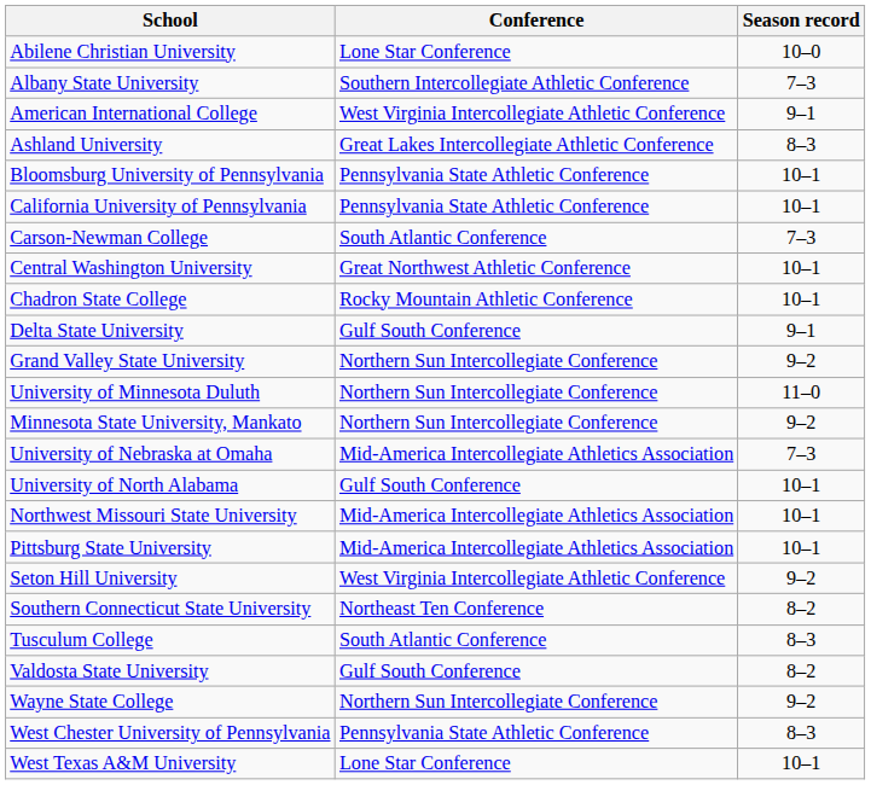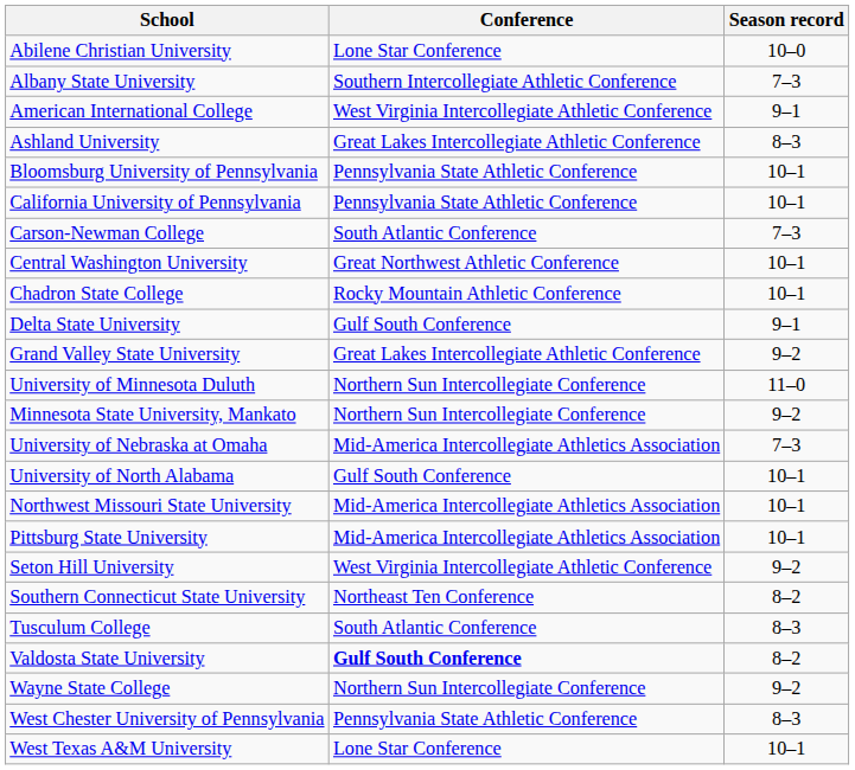Grand Valley State University | Conference: Northern Sun Intercollegiate Conference -> Great Lakes Intercollegiate Athletic Conference
Valdosta State University | Conference: normal -> bold
